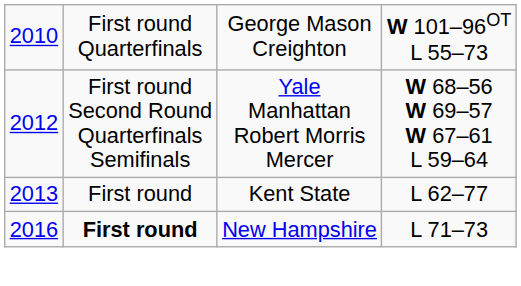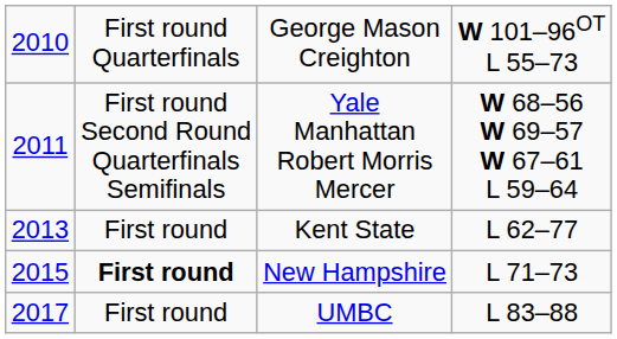Yale Manhattan Robert Morris Mercer | column 1: 2012 -> 2011
New Hampshire | column 1: 2016 -> 2015
+ row: 2017 | First round | UMBC | L 83–88
